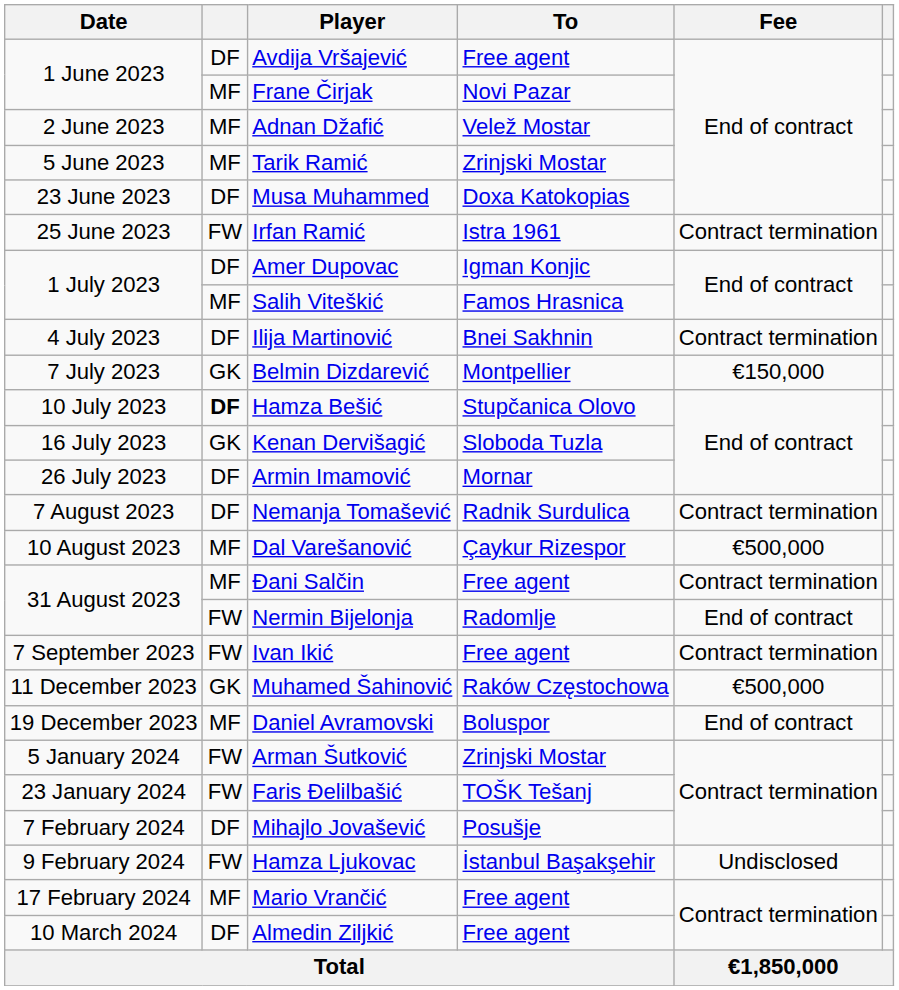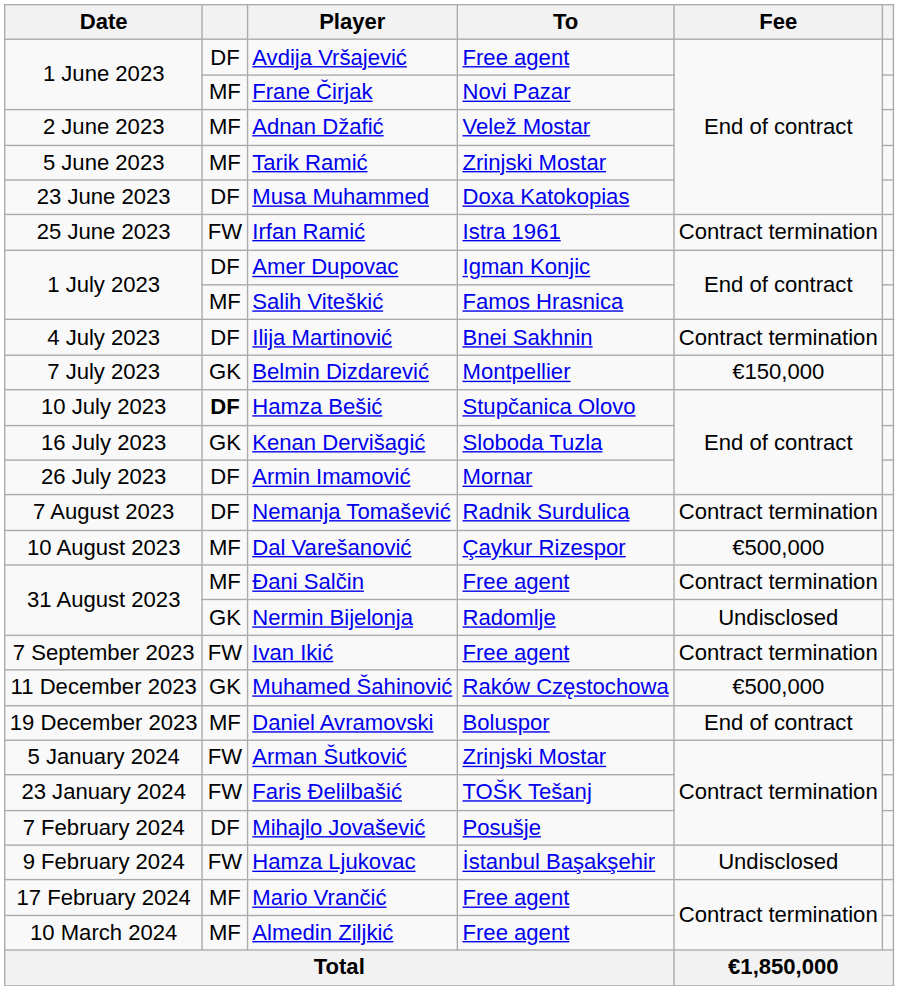Nermin Bijelonja | column 2: FW -> GK
Nermin Bijelonja | Fee: End of contract -> Undisclosed
Almedin Ziljkić | column 2: DF -> MF
